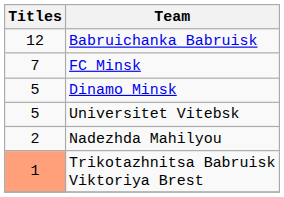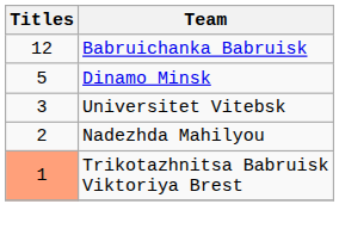- row: 7 | FC Minsk
Universitet Vitebsk | Titles: 5 -> 3
